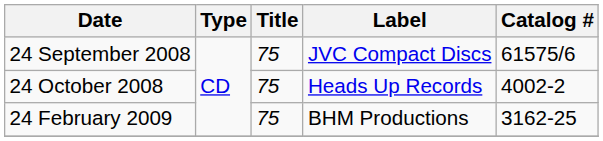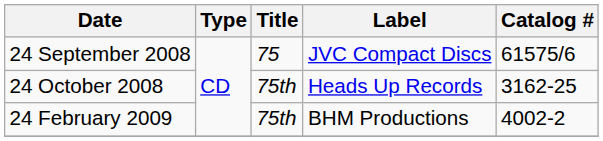24 October 2008 | Title: 75 -> 75th
24 October 2008 | Catalog #: 4002-2 -> 3162-25
24 February 2009 | Title: 75 -> 75th
24 February 2009 | Catalog #: 3162-25 -> 4002-2
